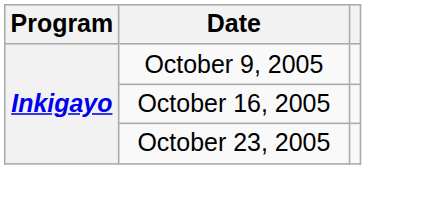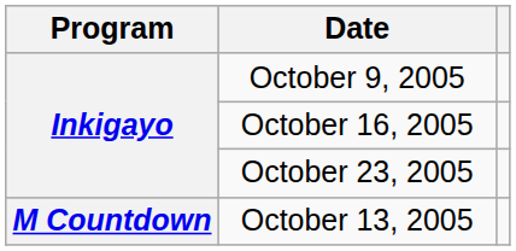+ row: M Countdown | October 13, 2005
